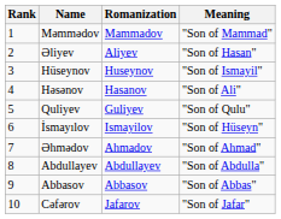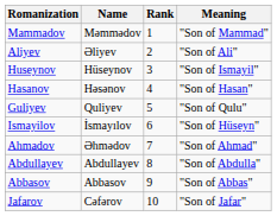columns swapped: Rank <-> Romanization
Əliyev | Meaning: "Son of Hasan" -> "Son of Ali"
Həsənov | Meaning: "Son of Ali" -> "Son of Hasan"
